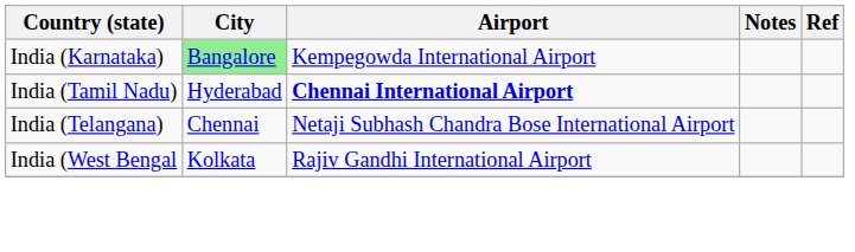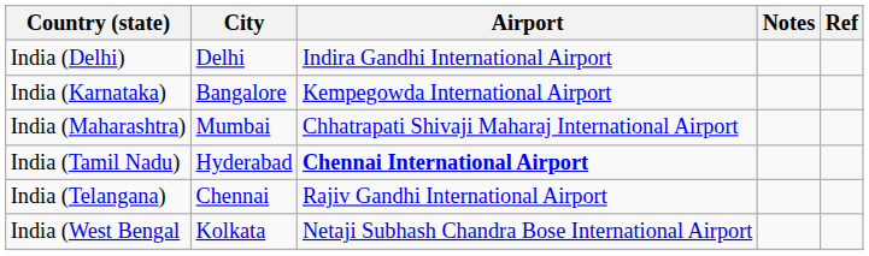+ row: India (Delhi) | Delhi | Indira Gandhi International Airport
India (Karnataka) | City: lightgreen background -> no background
+ row: India (Maharashtra) | Mumbai | Chhatrapati Shivaji Maharaj International Airport
India (Telangana) | Airport: Netaji Subhash Chandra Bose International Airport -> Rajiv Gandhi International Airport
India (West Bengal | Airport: Rajiv Gandhi International Airport -> Netaji Subhash Chandra Bose International Airport
